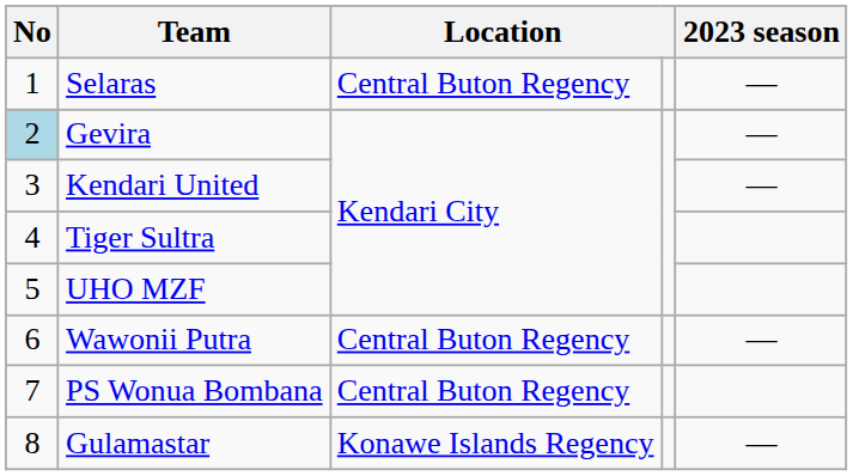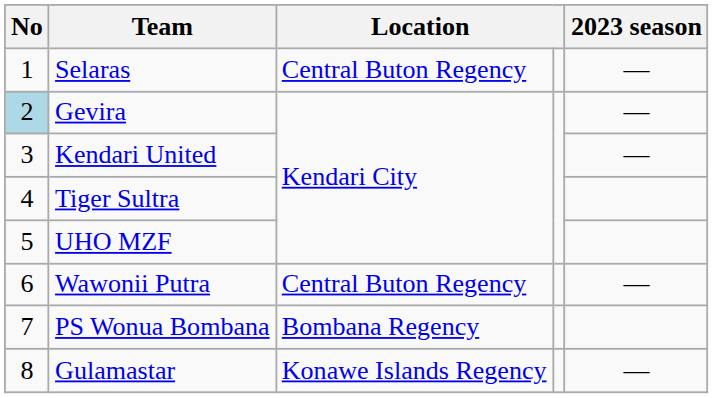PS Wonua Bombana | column 3: Central Buton Regency -> Bombana Regency
